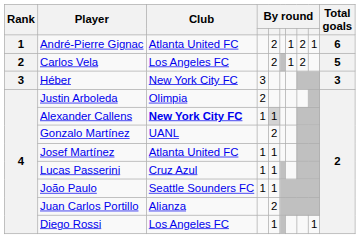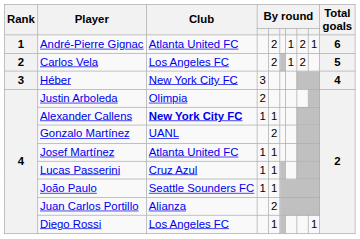Héber | Total goals: 3 -> 4
Alexander Callens | column 5: lightgrey background -> no background
